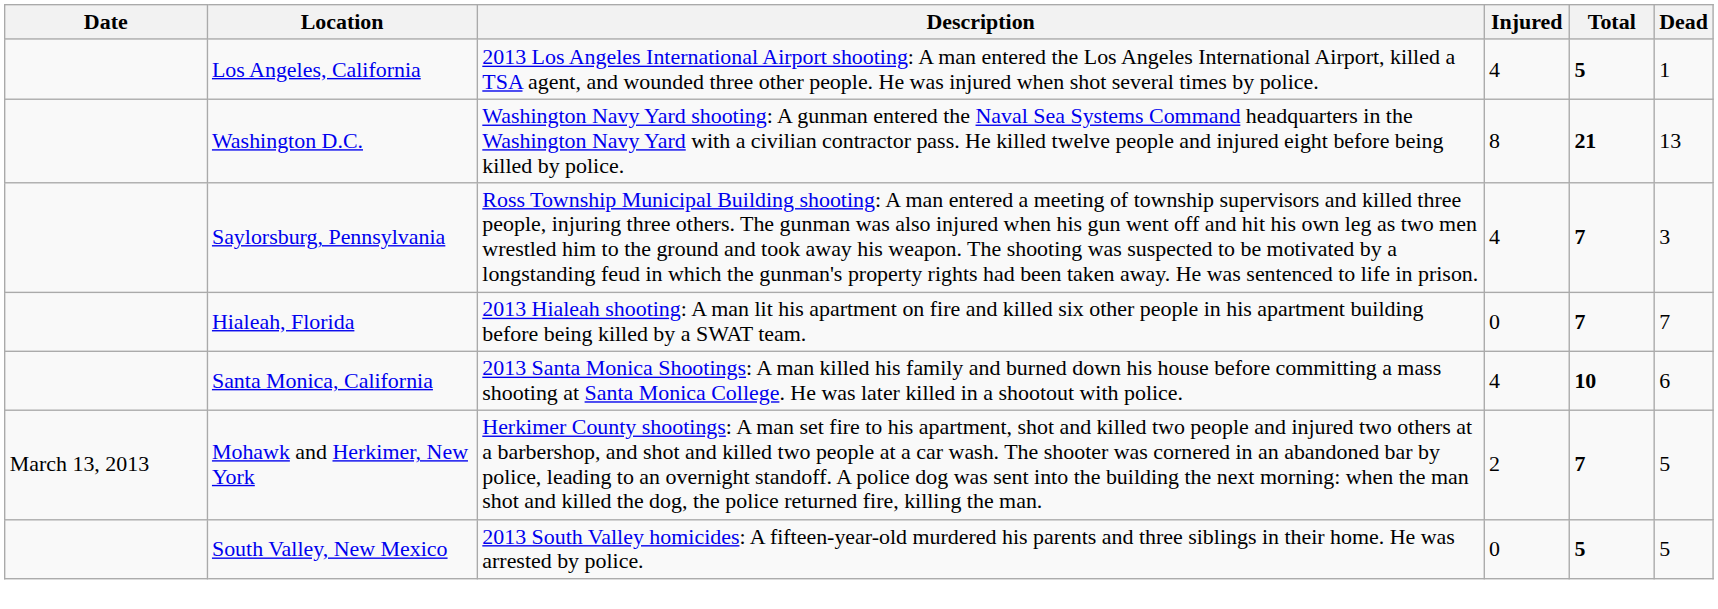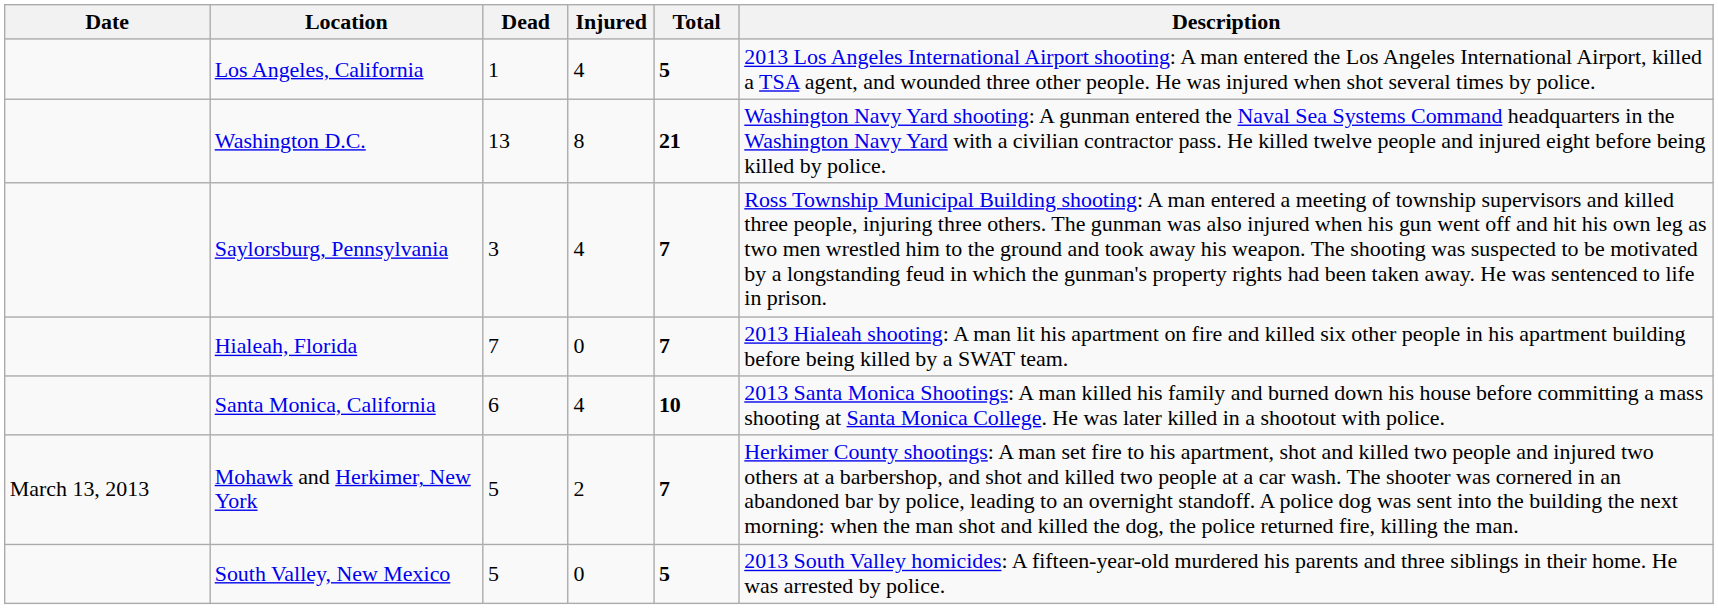columns swapped: Dead <-> Description
